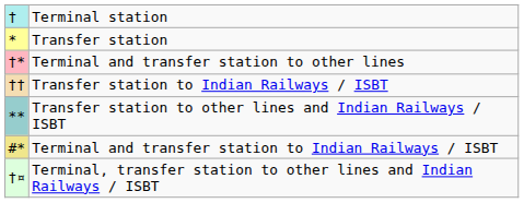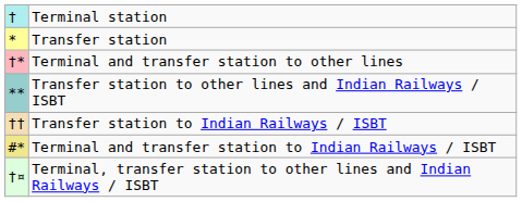rows swapped: Transfer station to Indian Railways / ISBT <-> Transfer station to other lines and Indian Railways / ISBT
